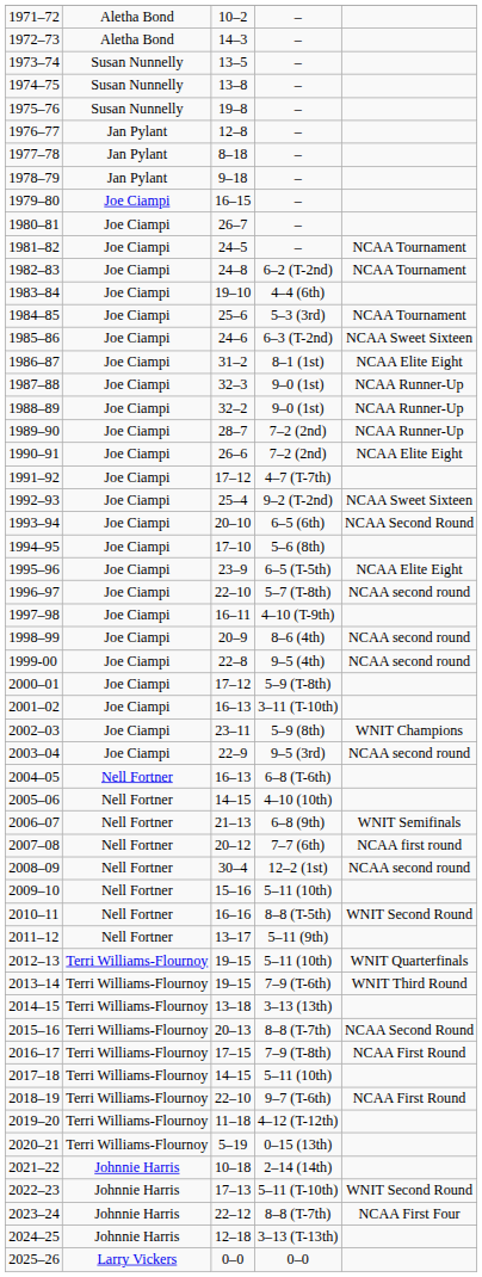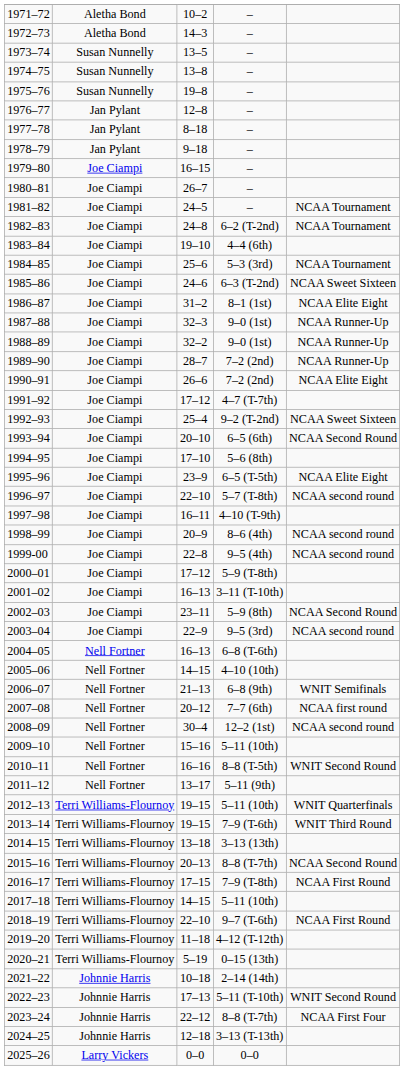2002–03 | column 5: WNIT Champions -> NCAA Second Round
